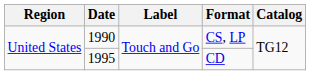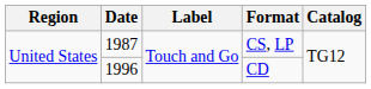CS, LP | Date: 1990 -> 1987
CD | Date: 1995 -> 1996
